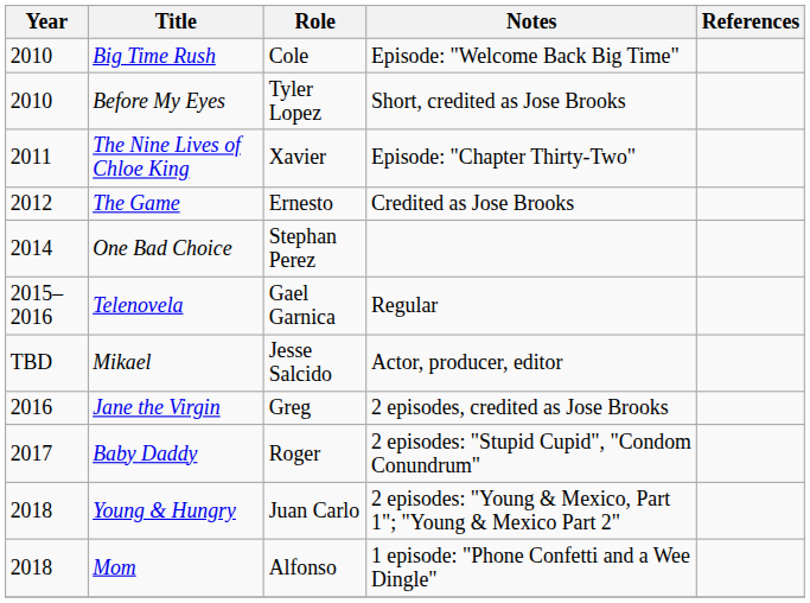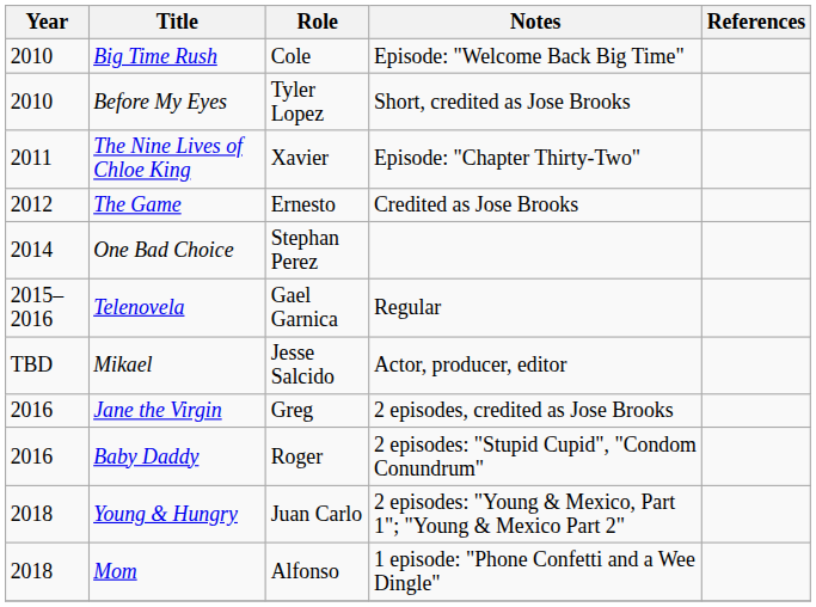Baby Daddy | Year: 2017 -> 2016
